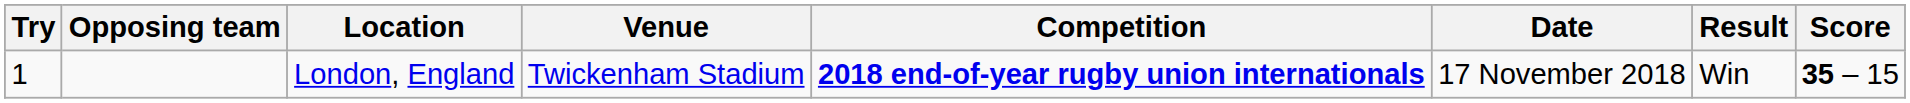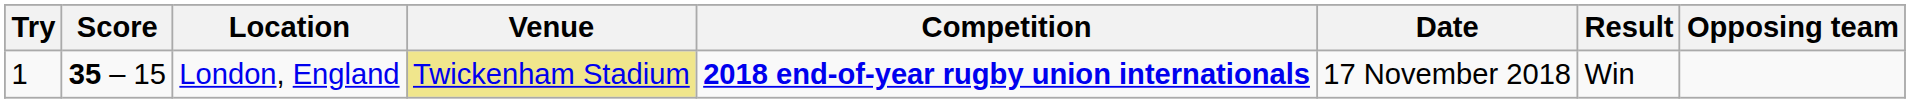columns swapped: Opposing team <-> Score
London, England | Venue: no background -> khaki background
